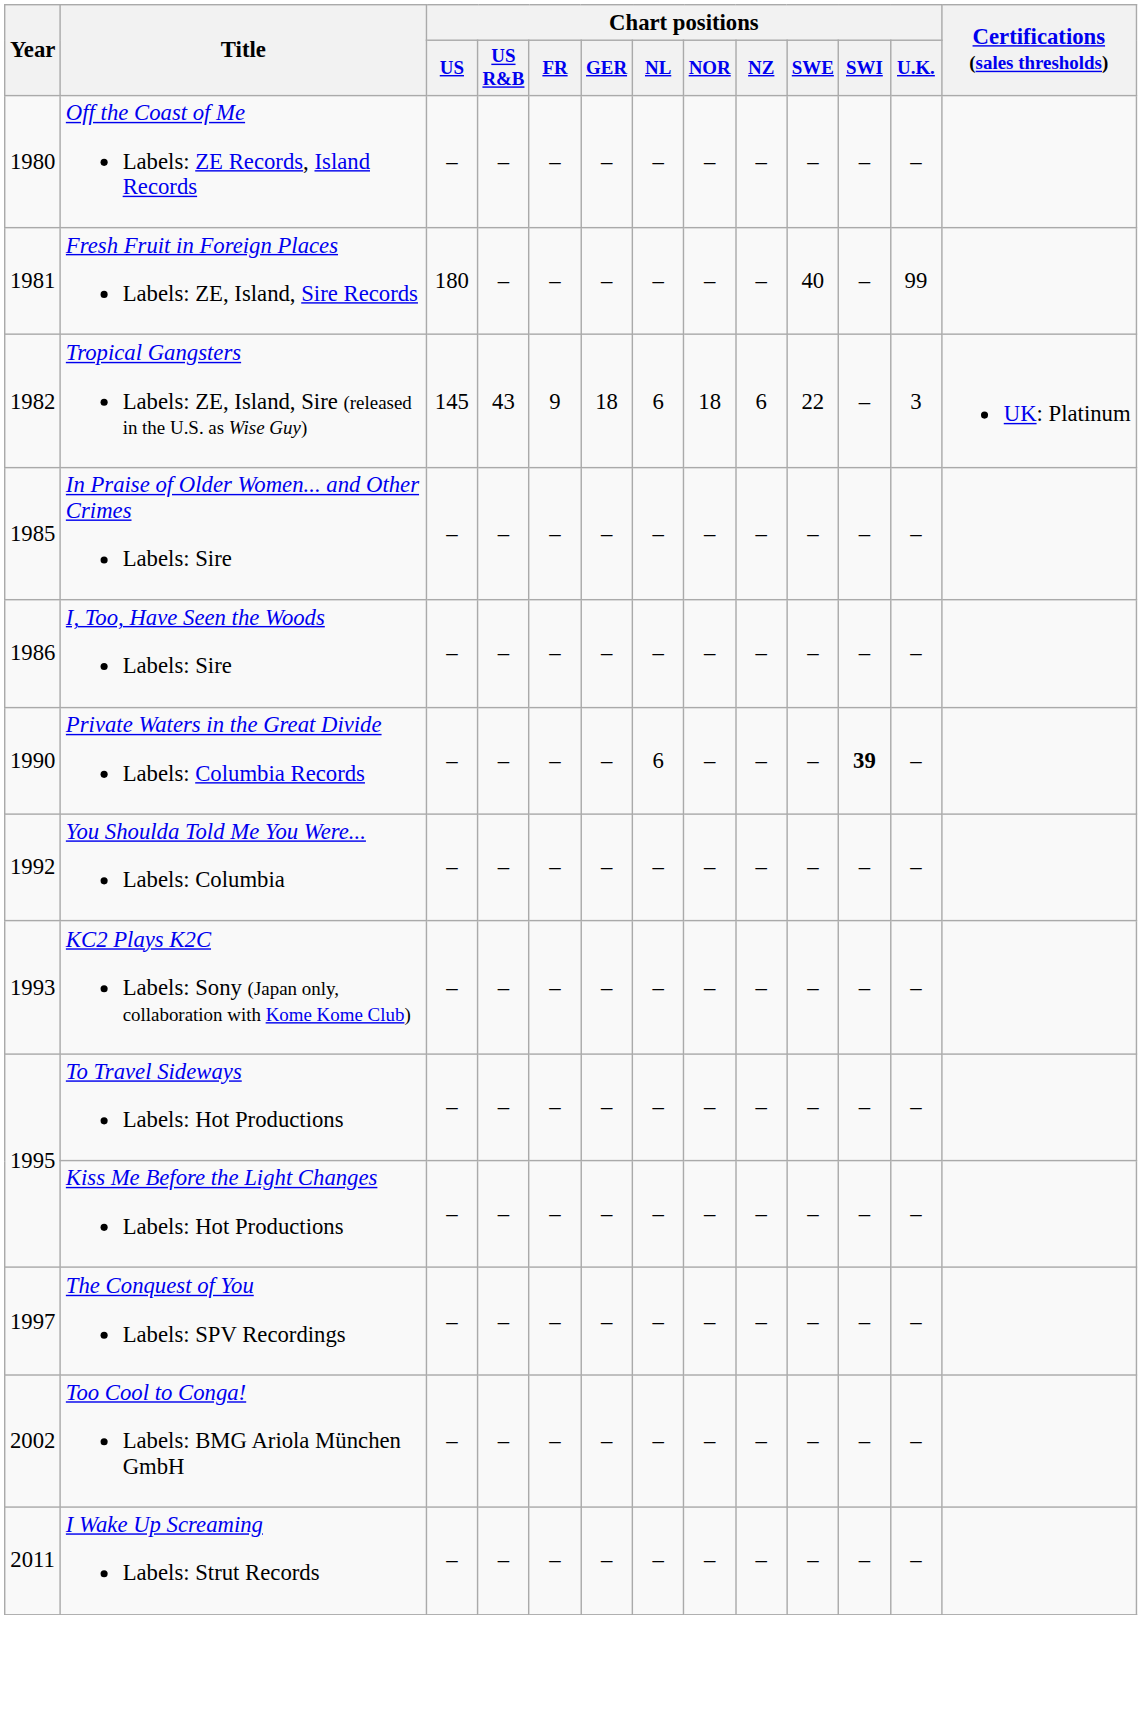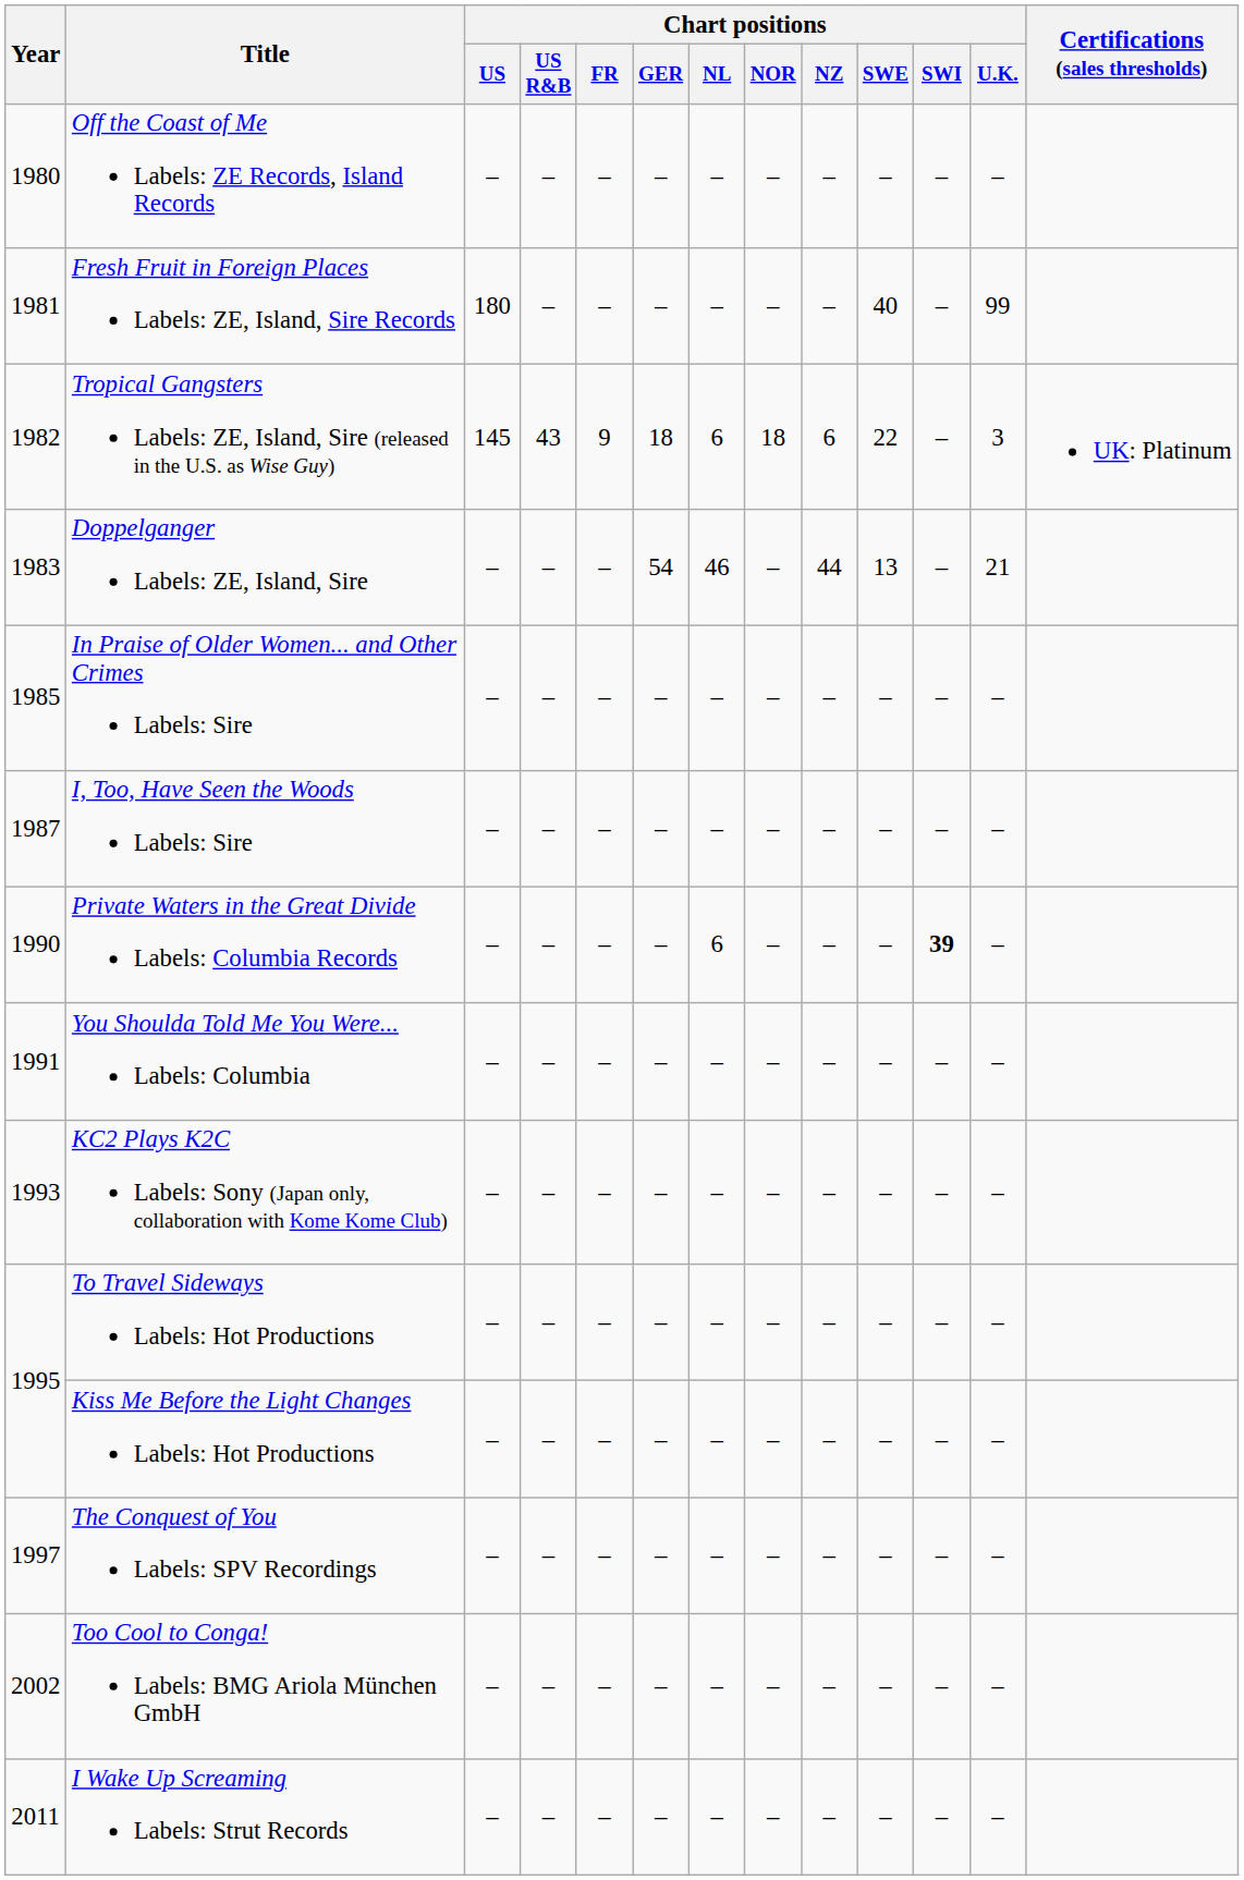+ row: 1983 | Doppelganger Labels: ZE, Island, Sire | – | – | – | 54 | 46 | – | 44 | 13 | – | 21
I, Too, Have Seen the Woods Labels: Sire | Year: 1986 -> 1987
You Shoulda Told Me You Were... Labels: Columbia | Year: 1992 -> 1991
